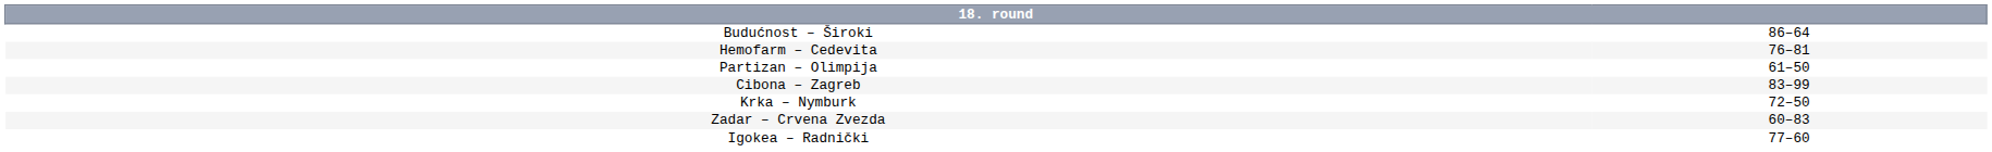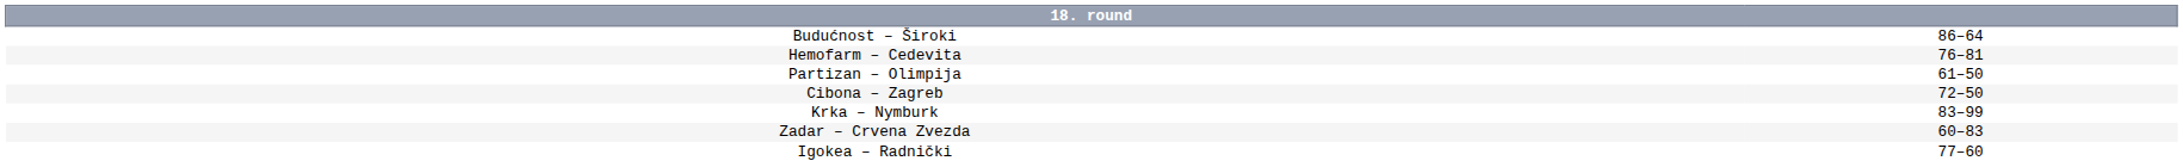Cibona – Zagreb | column 2: 83–99 -> 72–50
Krka – Nymburk | column 2: 72–50 -> 83–99
